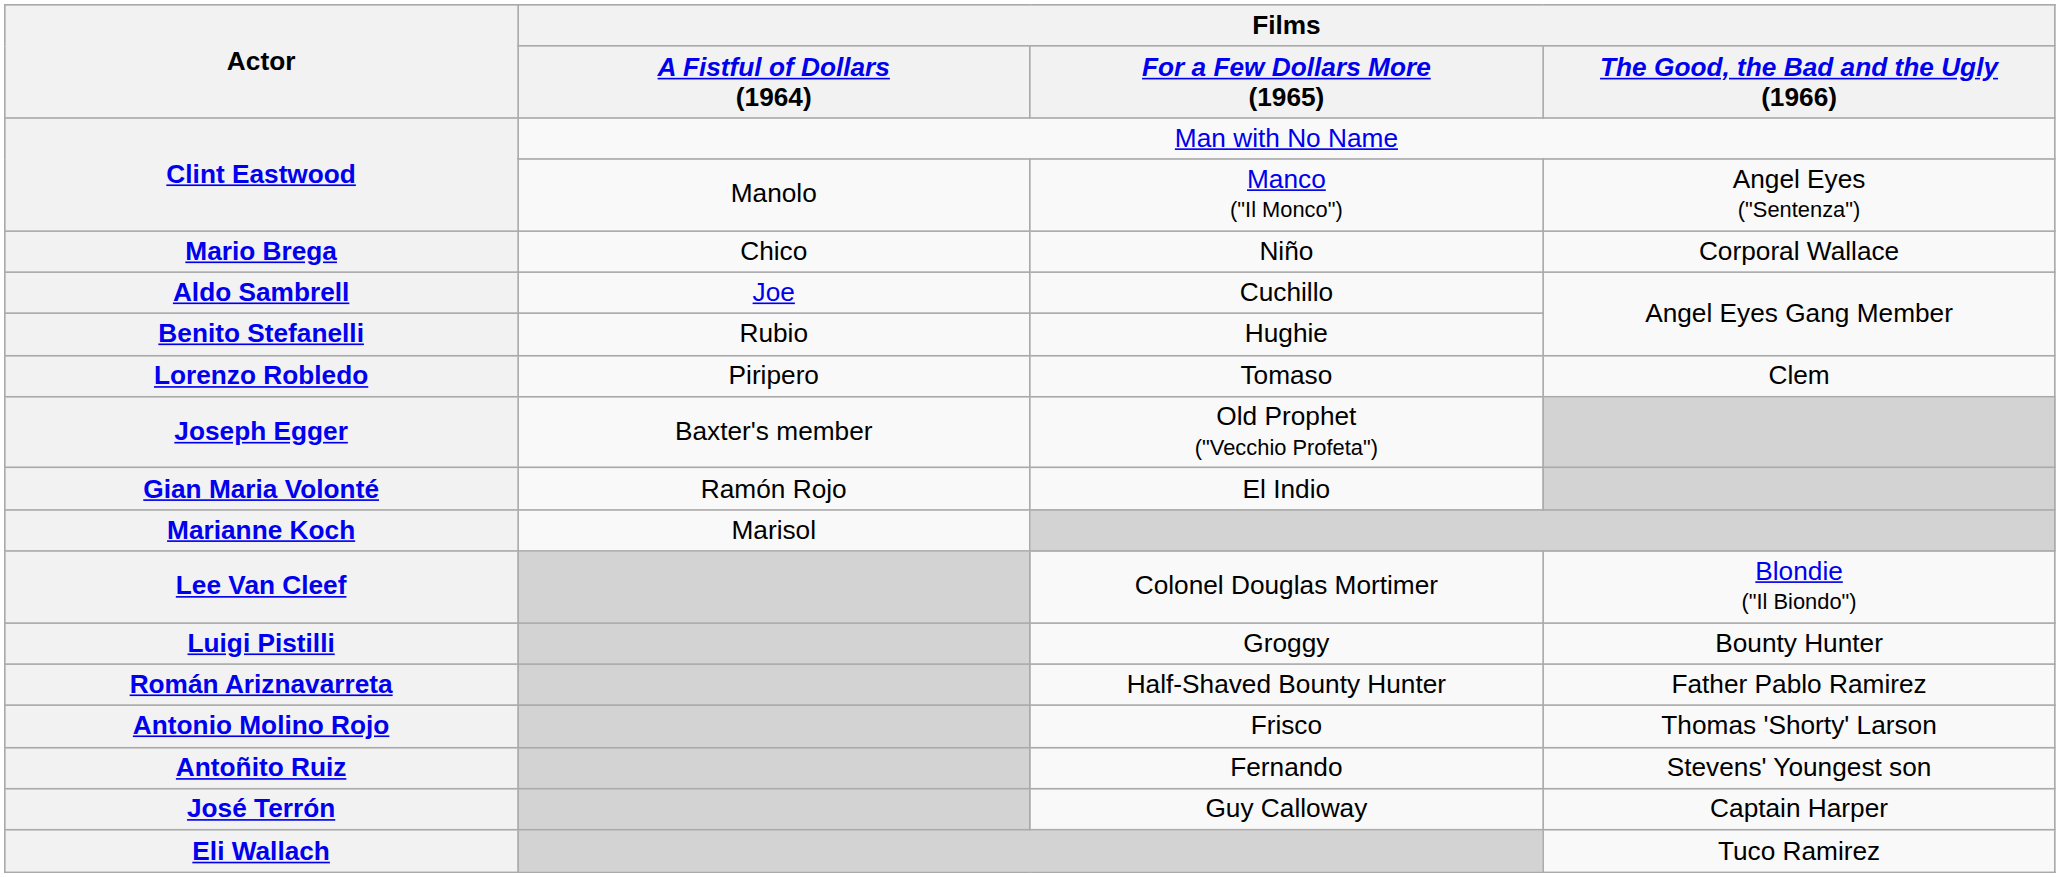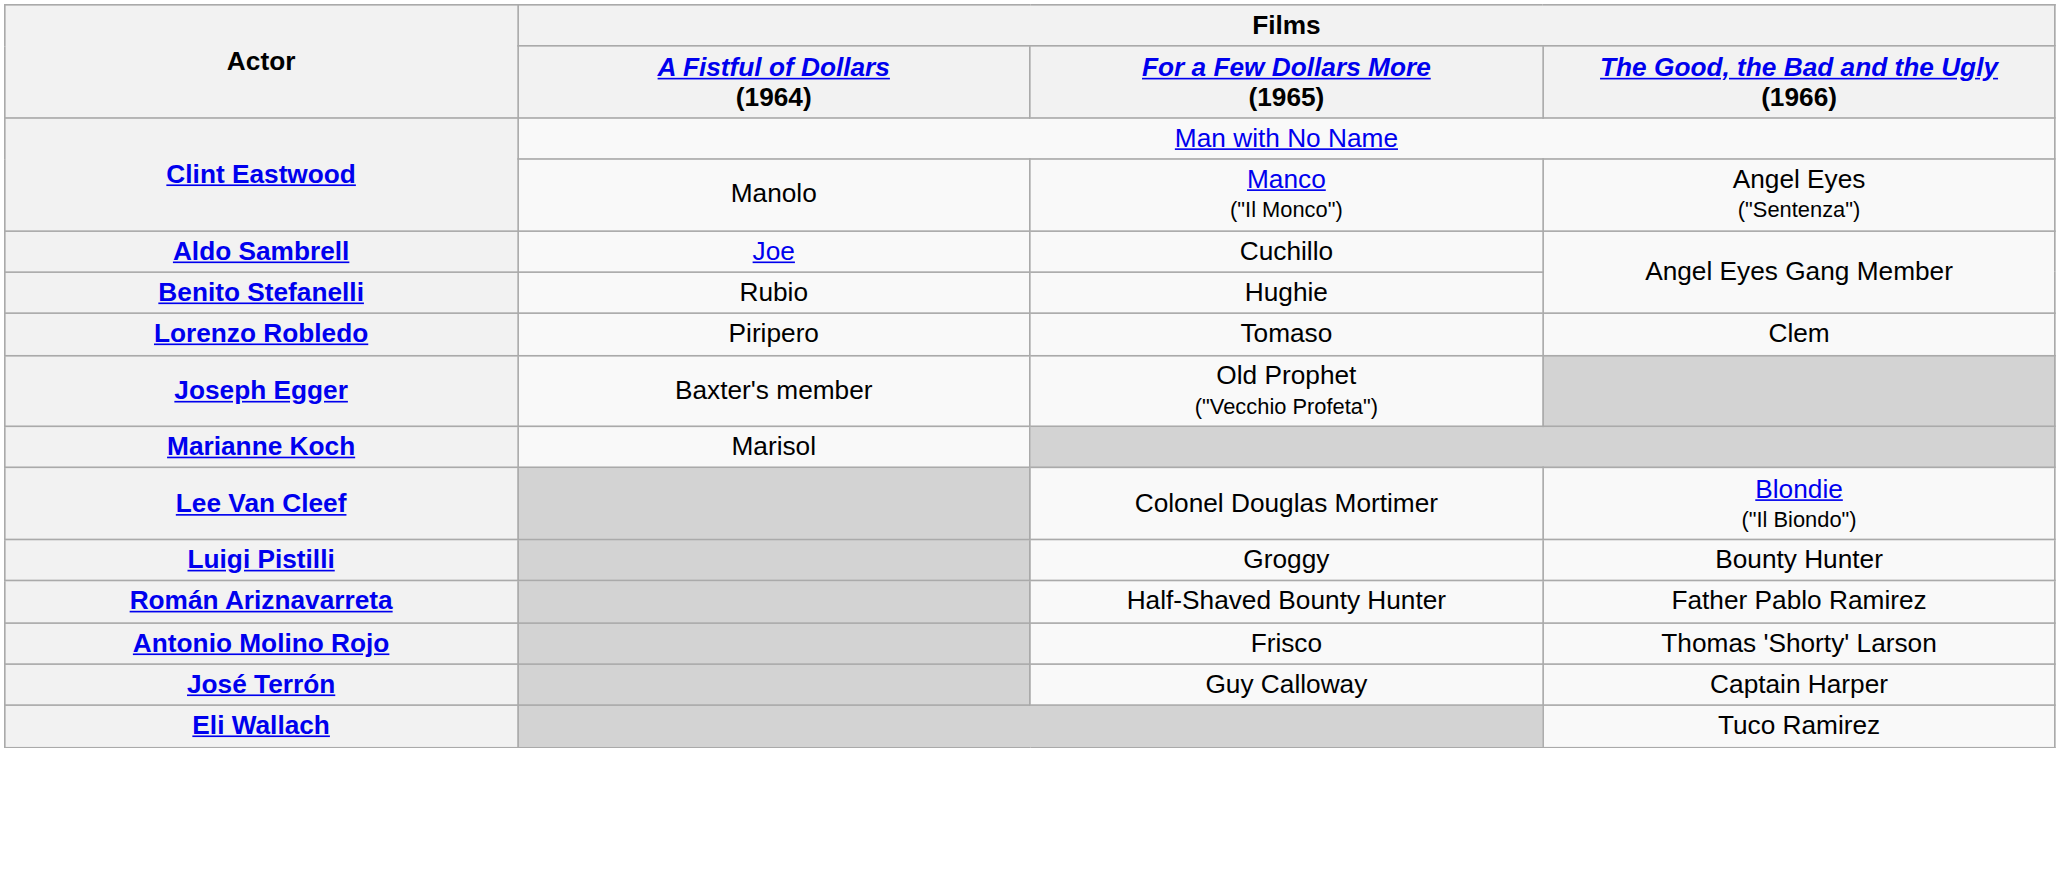- row: Mario Brega | Chico | Niño | Corporal Wallace
- row: Gian Maria Volonté | Ramón Rojo | El Indio
- row: Antoñito Ruiz | Fernando | Stevens' Youngest son
